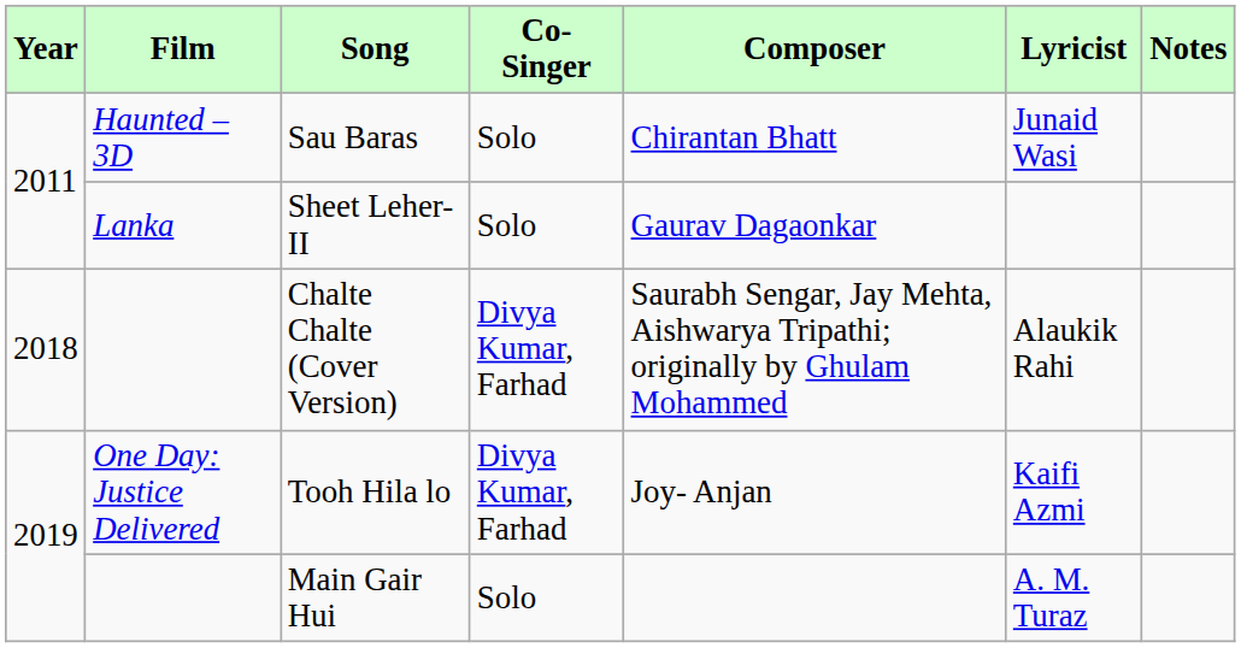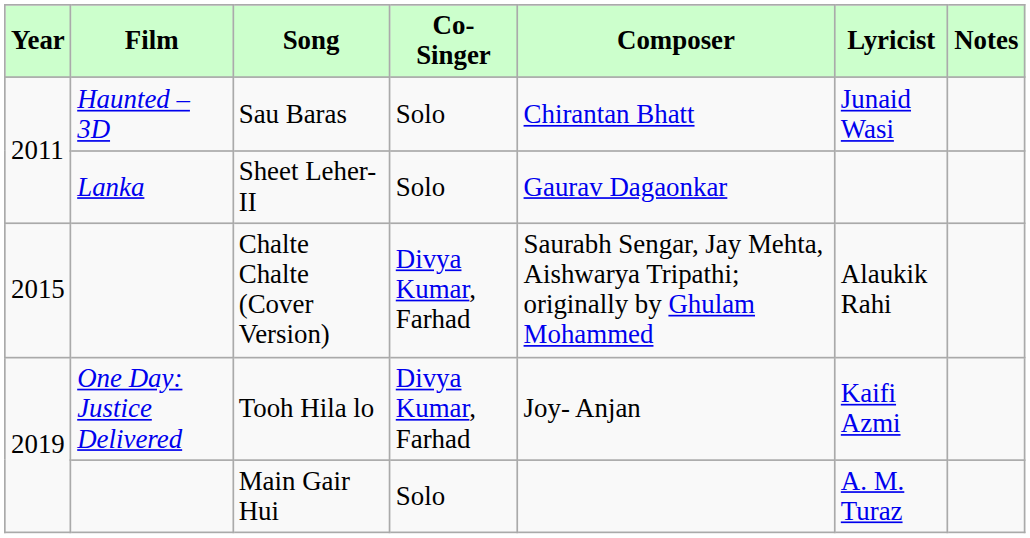Chalte Chalte (Cover Version) | Year: 2018 -> 2015
